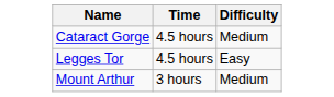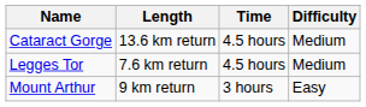+ column: Length | 13.6 km return | 7.6 km return | 9 km return
Legges Tor | Difficulty: Easy -> Medium
Mount Arthur | Difficulty: Medium -> Easy
